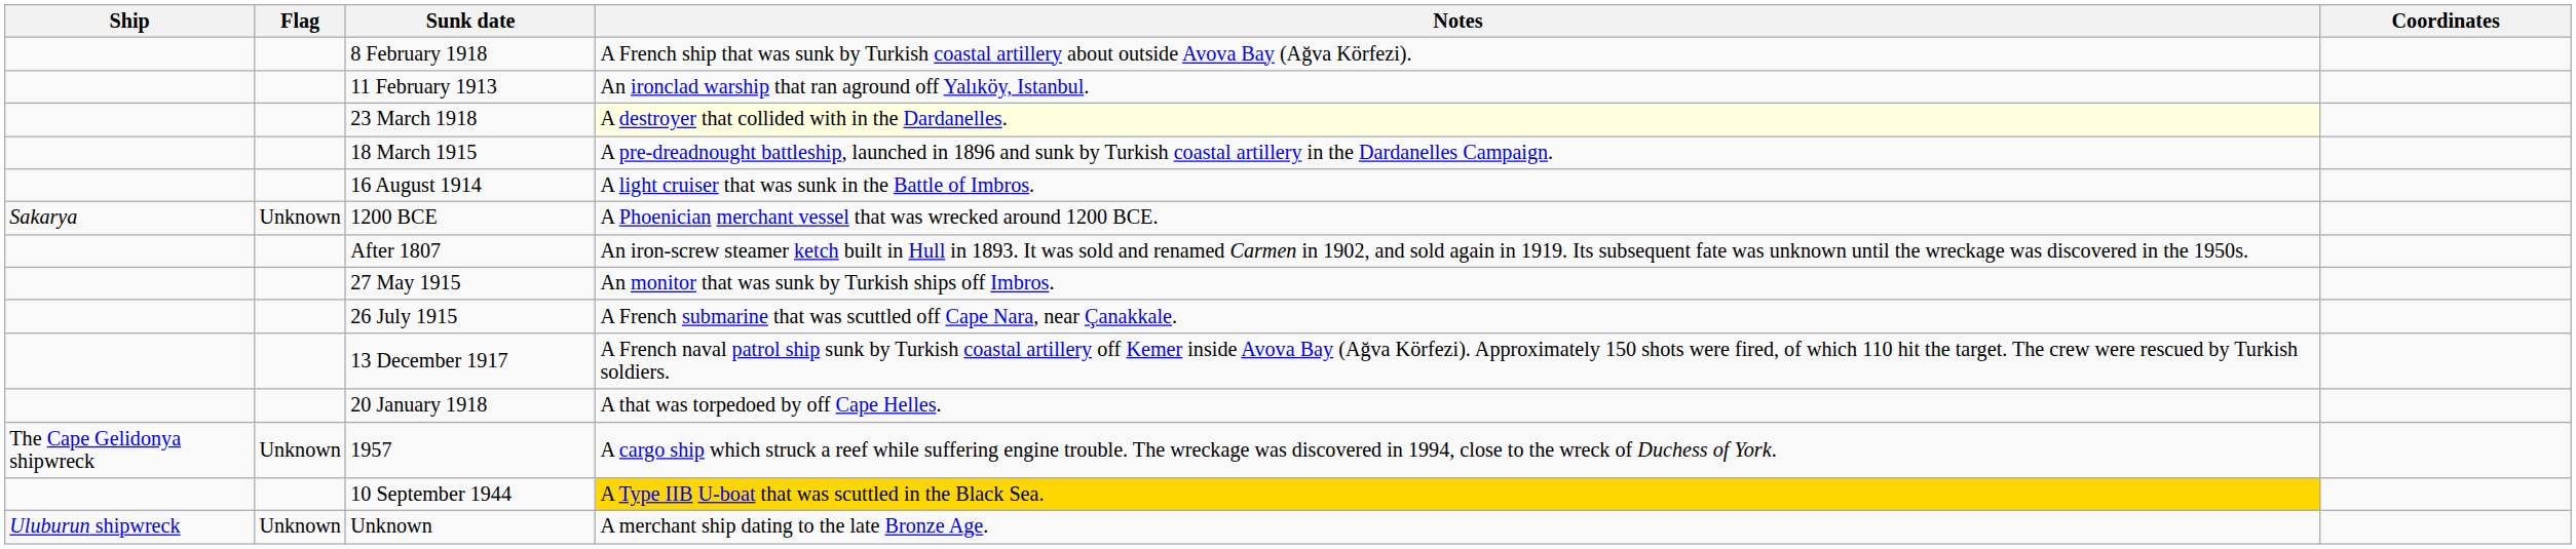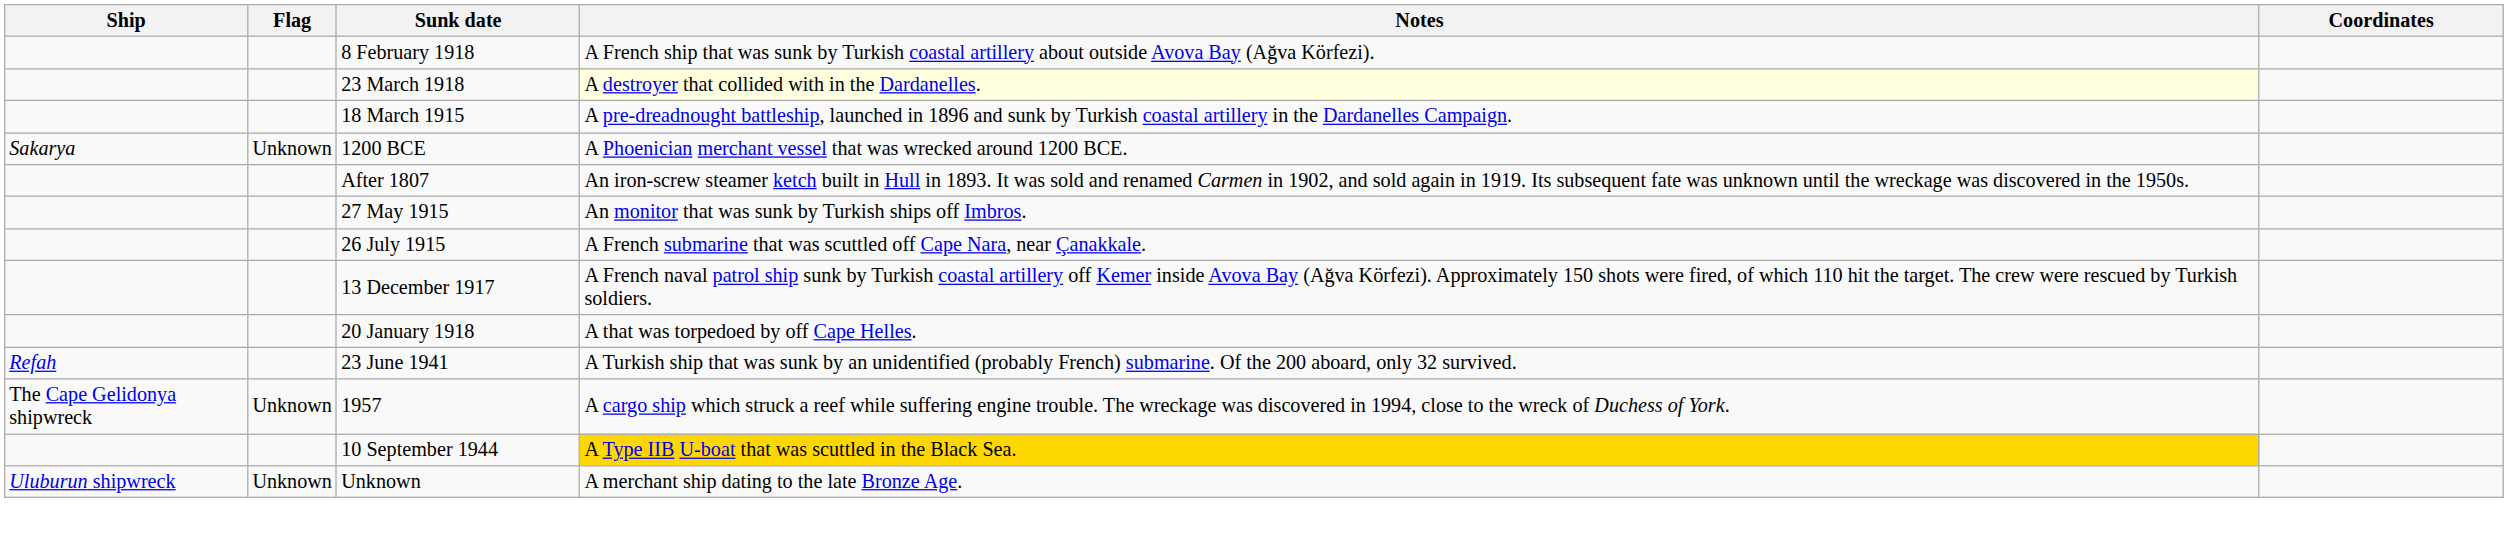- row: 11 February 1913 | An ironclad warship that ran aground off Yalıköy, Istanbul.
- row: 16 August 1914 | A light cruiser that was sunk in the Battle of Imbros.
+ row: Refah | 23 June 1941 | A Turkish ship that was sunk by an unidentified (probably French) submarine. Of the 200 aboard, only 32 survived.
